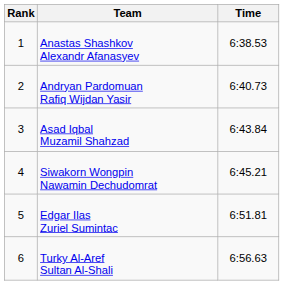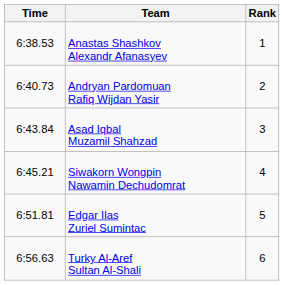columns swapped: Rank <-> Time
